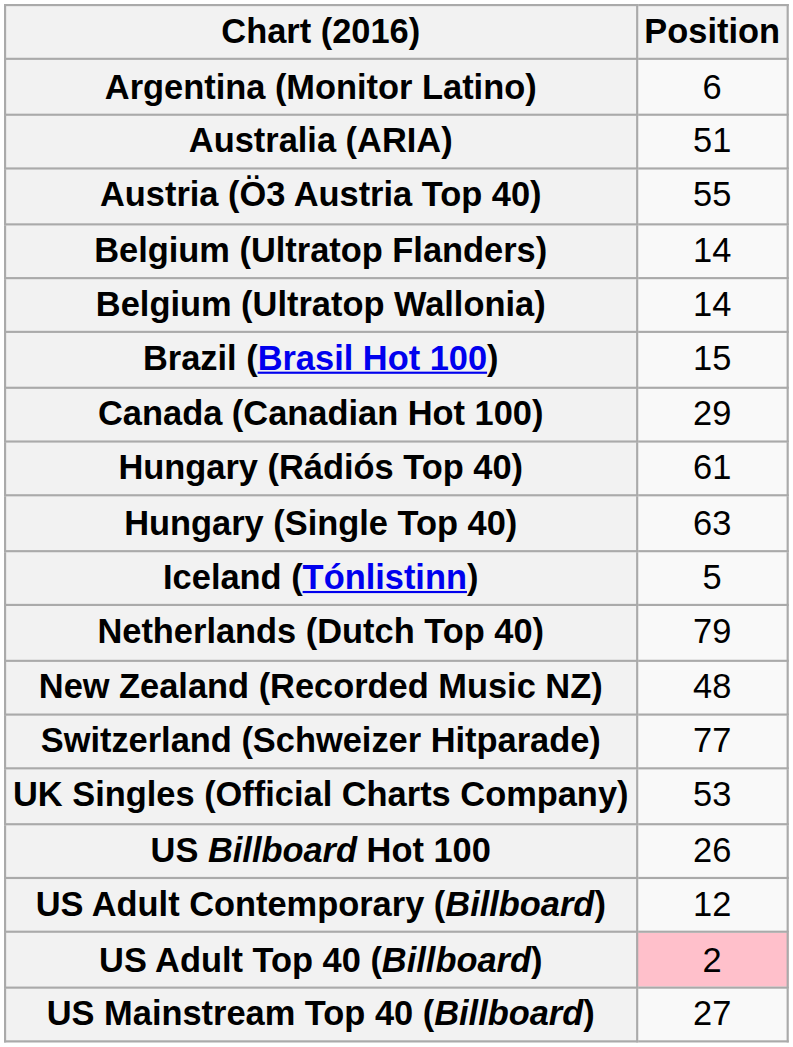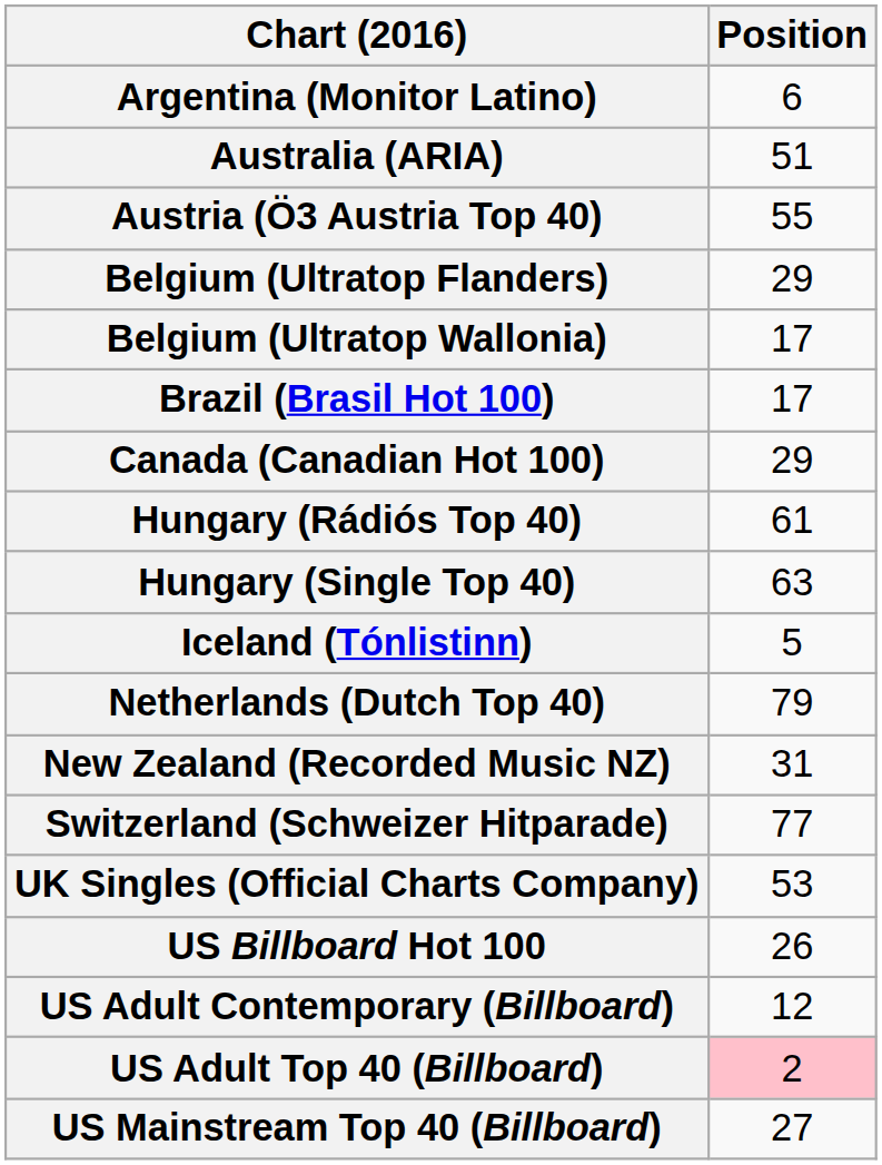Belgium (Ultratop Flanders) | Position: 14 -> 29
Belgium (Ultratop Wallonia) | Position: 14 -> 17
Brazil (Brasil Hot 100) | Position: 15 -> 17
New Zealand (Recorded Music NZ) | Position: 48 -> 31
